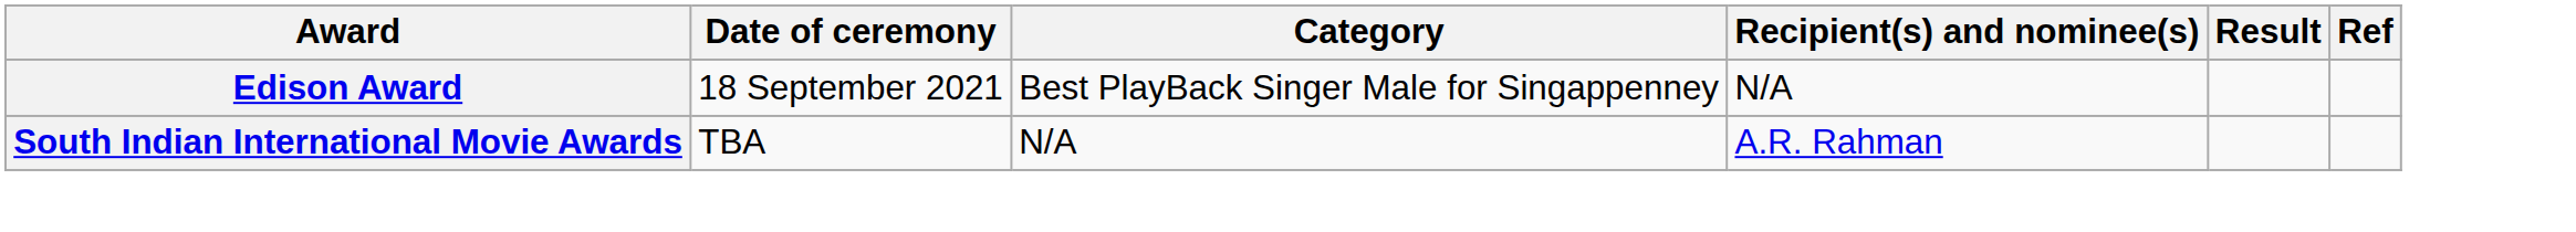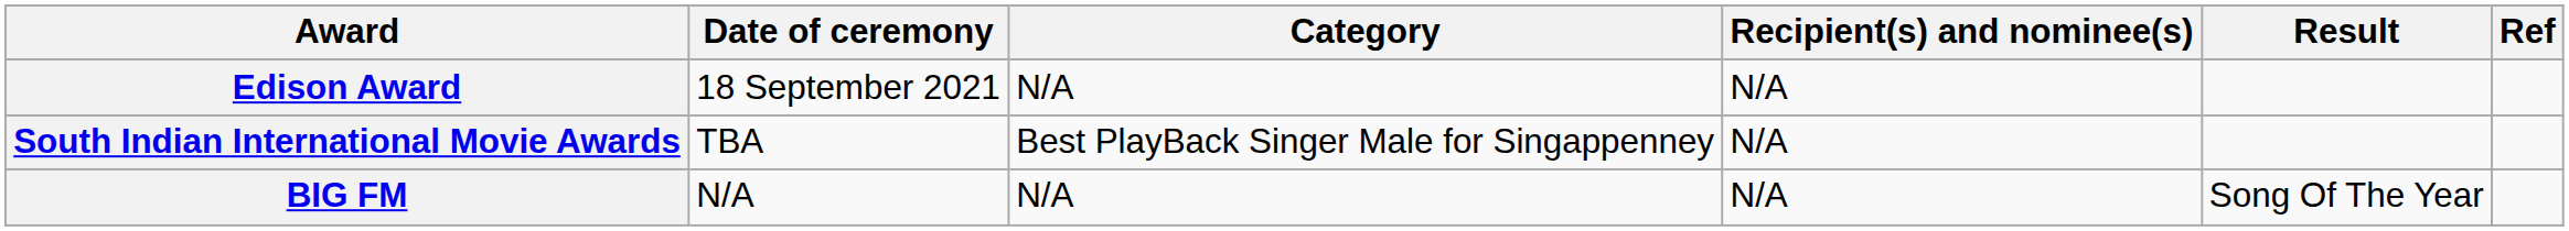Edison Award | Category: Best PlayBack Singer Male for Singappenney -> N/A
South Indian International Movie Awards | Category: N/A -> Best PlayBack Singer Male for Singappenney
South Indian International Movie Awards | Recipient(s) and nominee(s): A.R. Rahman -> N/A
+ row: BIG FM | N/A | N/A | N/A | Song Of The Year
